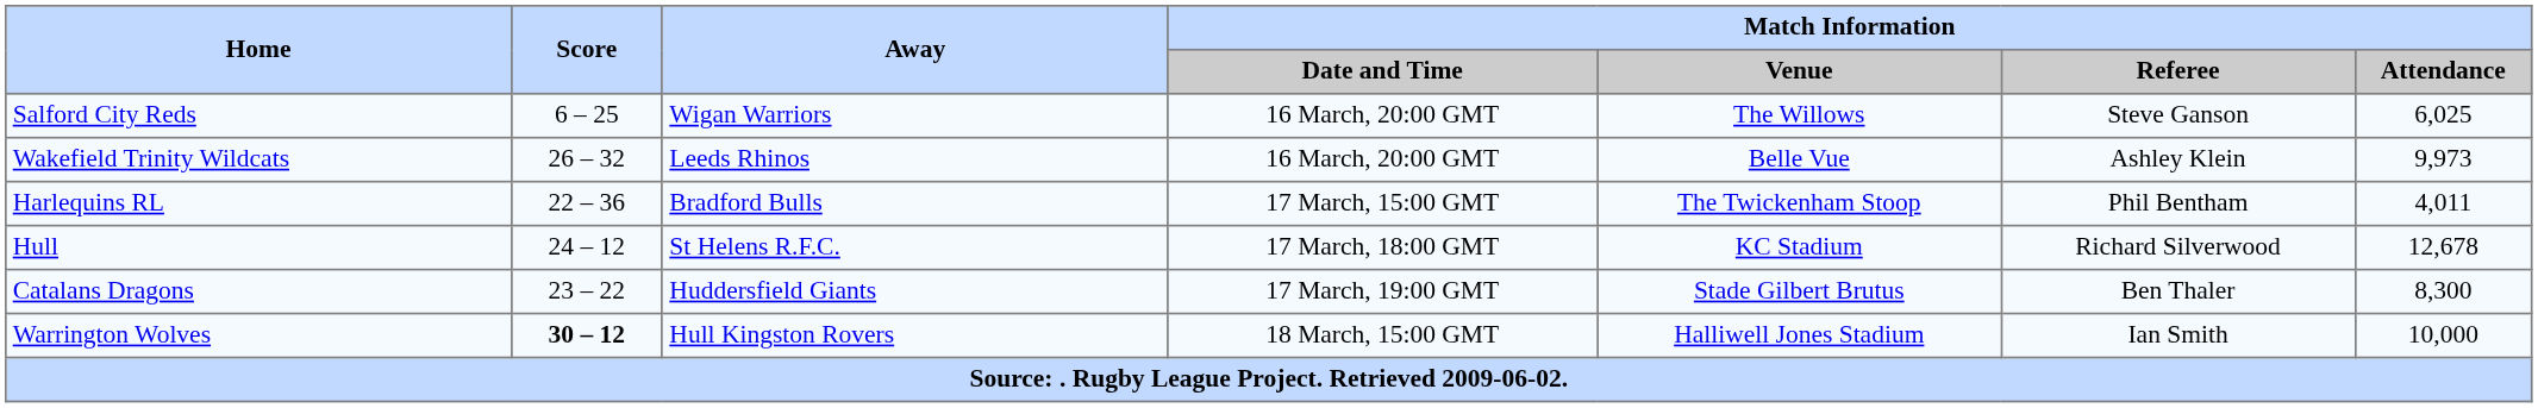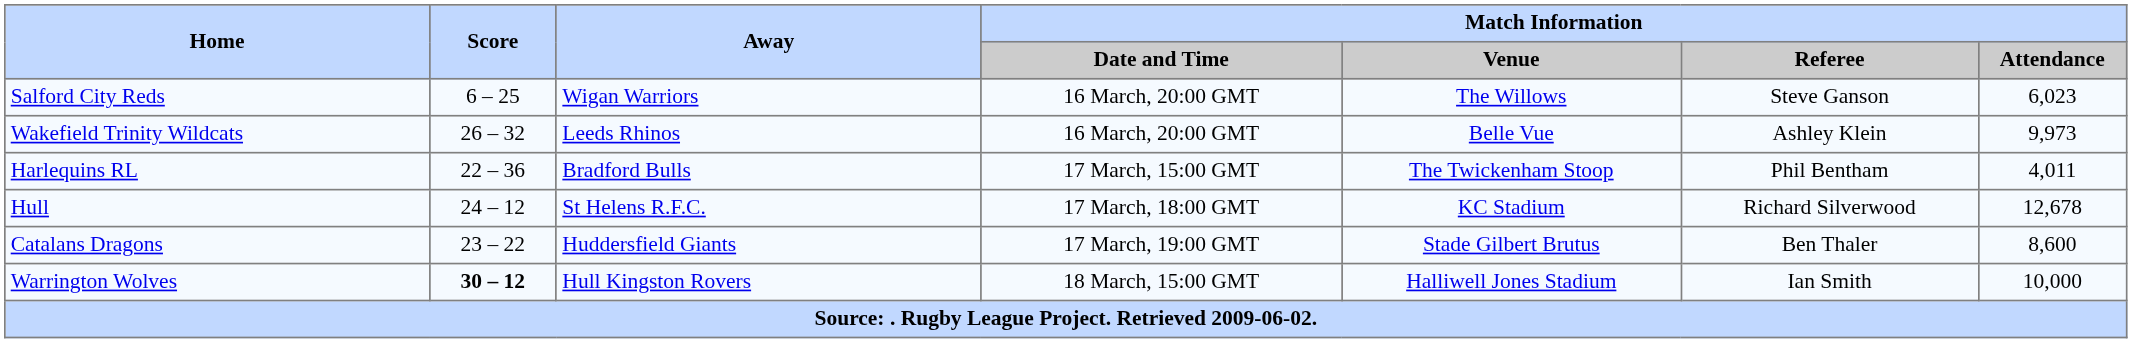Salford City Reds | Match Information / Attendance: 6,025 -> 6,023
Catalans Dragons | Match Information / Attendance: 8,300 -> 8,600
